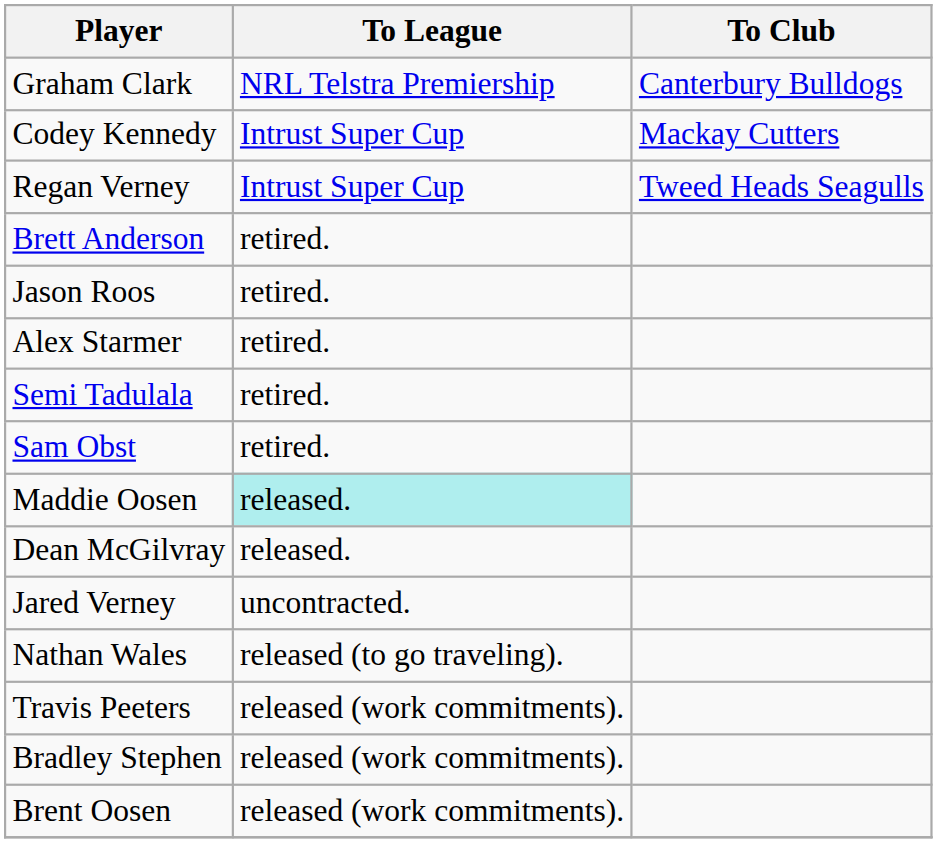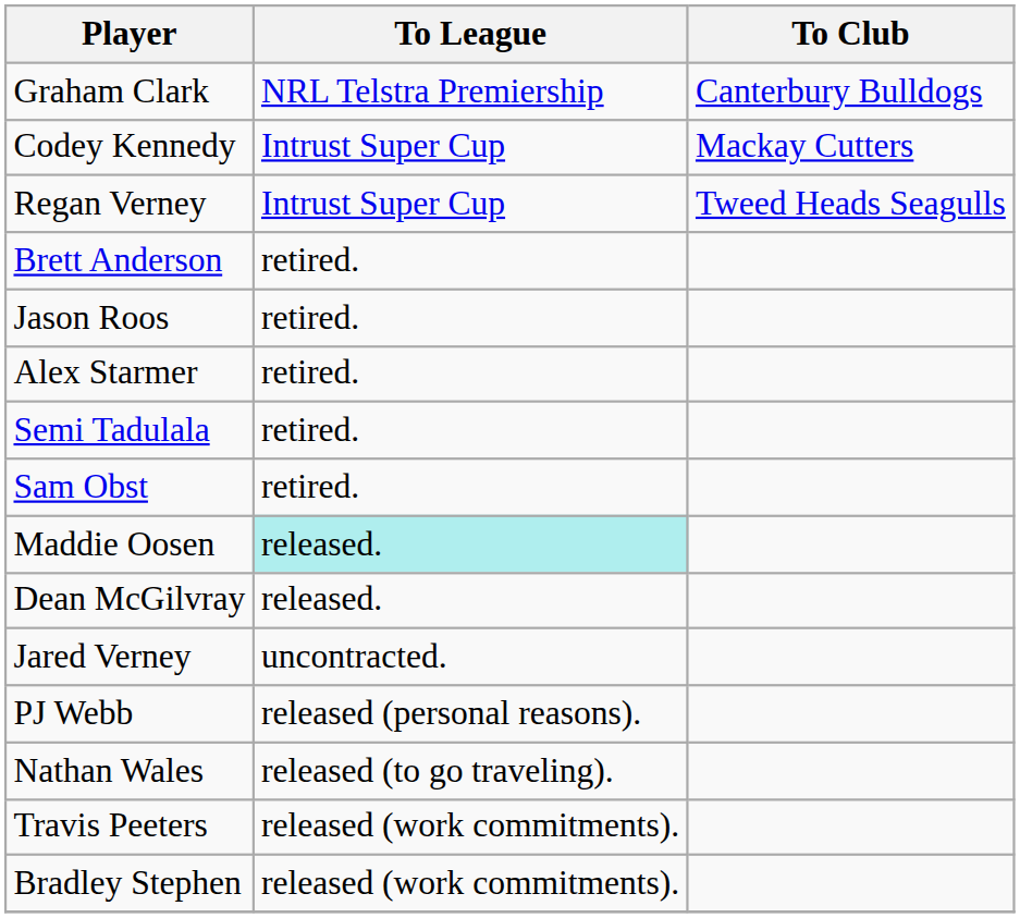+ row: PJ Webb | released (personal reasons).
- row: Brent Oosen | released (work commitments).
